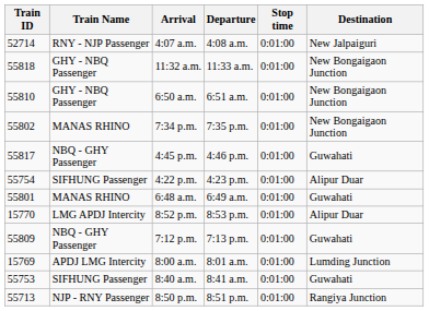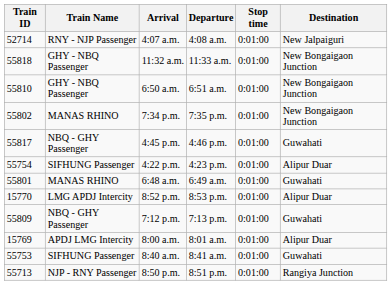8:00 a.m. | Destination: Lumding Junction -> Alipur Duar
